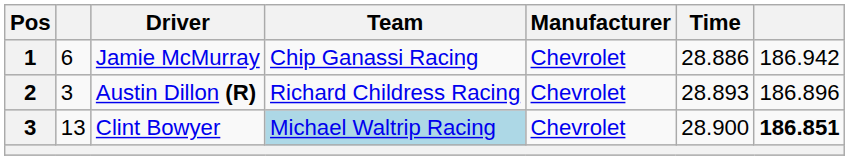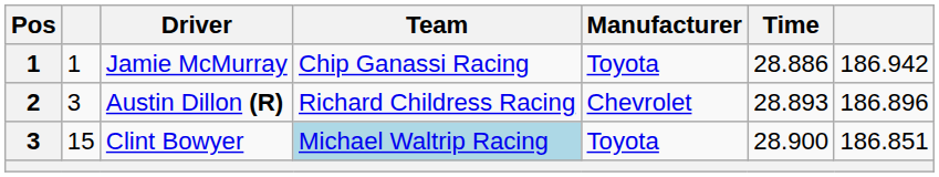Jamie McMurray | column 2: 6 -> 1
Jamie McMurray | Manufacturer: Chevrolet -> Toyota
Clint Bowyer | column 2: 13 -> 15
Clint Bowyer | Manufacturer: Chevrolet -> Toyota
Clint Bowyer | column 7: bold -> normal
